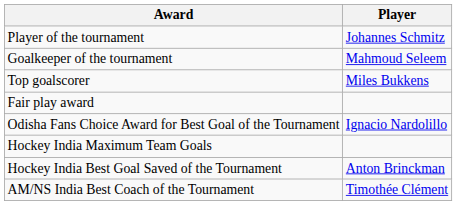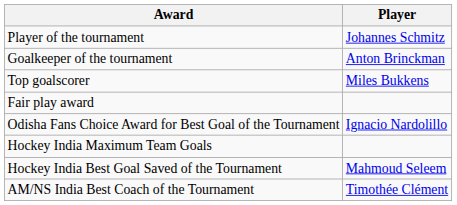Goalkeeper of the tournament | Player: Mahmoud Seleem -> Anton Brinckman
Hockey India Best Goal Saved of the Tournament | Player: Anton Brinckman -> Mahmoud Seleem
